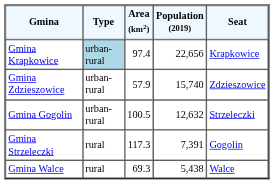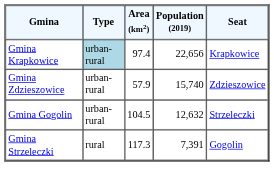Gmina Gogolin | Area (km2): 100.5 -> 104.5
- row: Gmina Walce | rural | 69.3 | 5,438 | Walce
